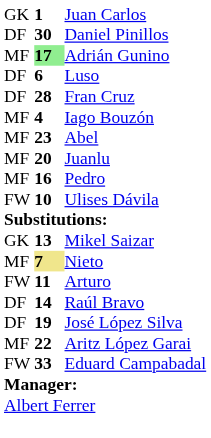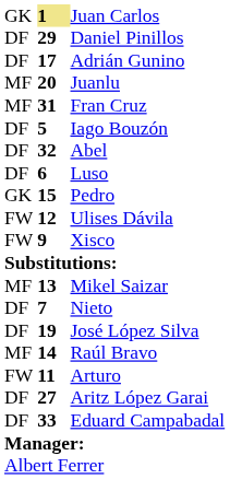Juan Carlos | column 2: no background -> khaki background
Daniel Pinillos | column 2: 30 -> 29
Adrián Gunino | column 1: MF -> DF
Adrián Gunino | column 2: lightgreen background -> no background
rows swapped: Luso <-> Juanlu
Fran Cruz | column 1: DF -> MF
Fran Cruz | column 2: 28 -> 31
Iago Bouzón | column 1: MF -> DF
Iago Bouzón | column 2: 4 -> 5
Abel | column 1: MF -> DF
Abel | column 2: 23 -> 32
Pedro | column 1: MF -> GK
Pedro | column 2: 16 -> 15
Ulises Dávila | column 2: 10 -> 12
+ row: FW | 9 | Xisco
Mikel Saizar | column 1: GK -> MF
Nieto | column 1: MF -> DF
Nieto | column 2: khaki background -> no background
rows swapped: Arturo <-> José López Silva
Raúl Bravo | column 1: DF -> MF
Aritz López Garai | column 1: MF -> DF
Aritz López Garai | column 2: 22 -> 27
Eduard Campabadal | column 1: FW -> DF
